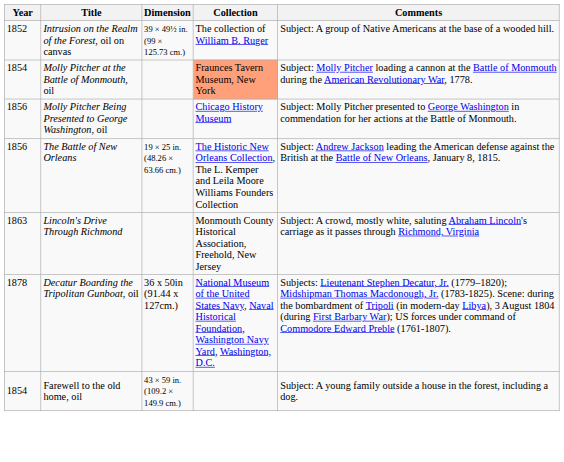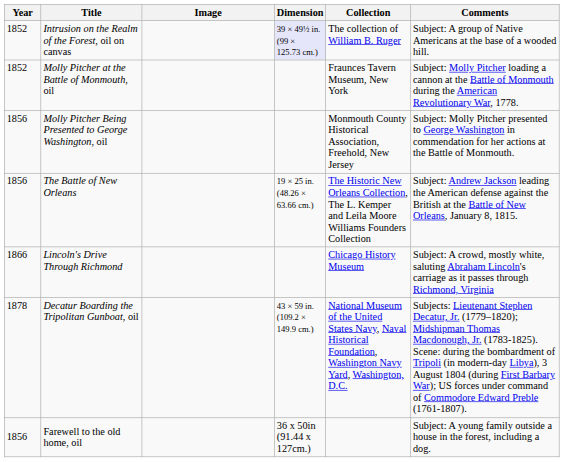+ column: Image
Intrusion on the Realm of the Forest, oil on canvas | Dimension: no background -> lavender background
Molly Pitcher at the Battle of Monmouth, oil | Year: 1854 -> 1852
Molly Pitcher at the Battle of Monmouth, oil | Collection: lightsalmon background -> no background
Molly Pitcher Being Presented to George Washington, oil | Collection: Chicago History Museum -> Monmouth County Historical Association, Freehold, New Jersey
Lincoln's Drive Through Richmond | Year: 1863 -> 1866
Lincoln's Drive Through Richmond | Collection: Monmouth County Historical Association, Freehold, New Jersey -> Chicago History Museum
Decatur Boarding the Tripolitan Gunboat, oil | Dimension: 36 x 50in (91.44 x 127cm.) -> 43 × 59 in. (109.2 × 149.9 cm.)
Farewell to the old home, oil | Year: 1854 -> 1856
Farewell to the old home, oil | Dimension: 43 × 59 in. (109.2 × 149.9 cm.) -> 36 x 50in (91.44 x 127cm.)
